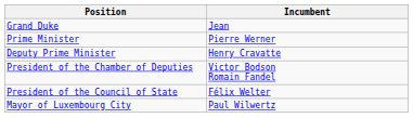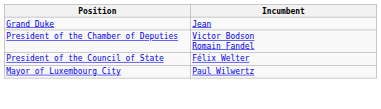- row: Prime Minister | Pierre Werner
- row: Deputy Prime Minister | Henry Cravatte
